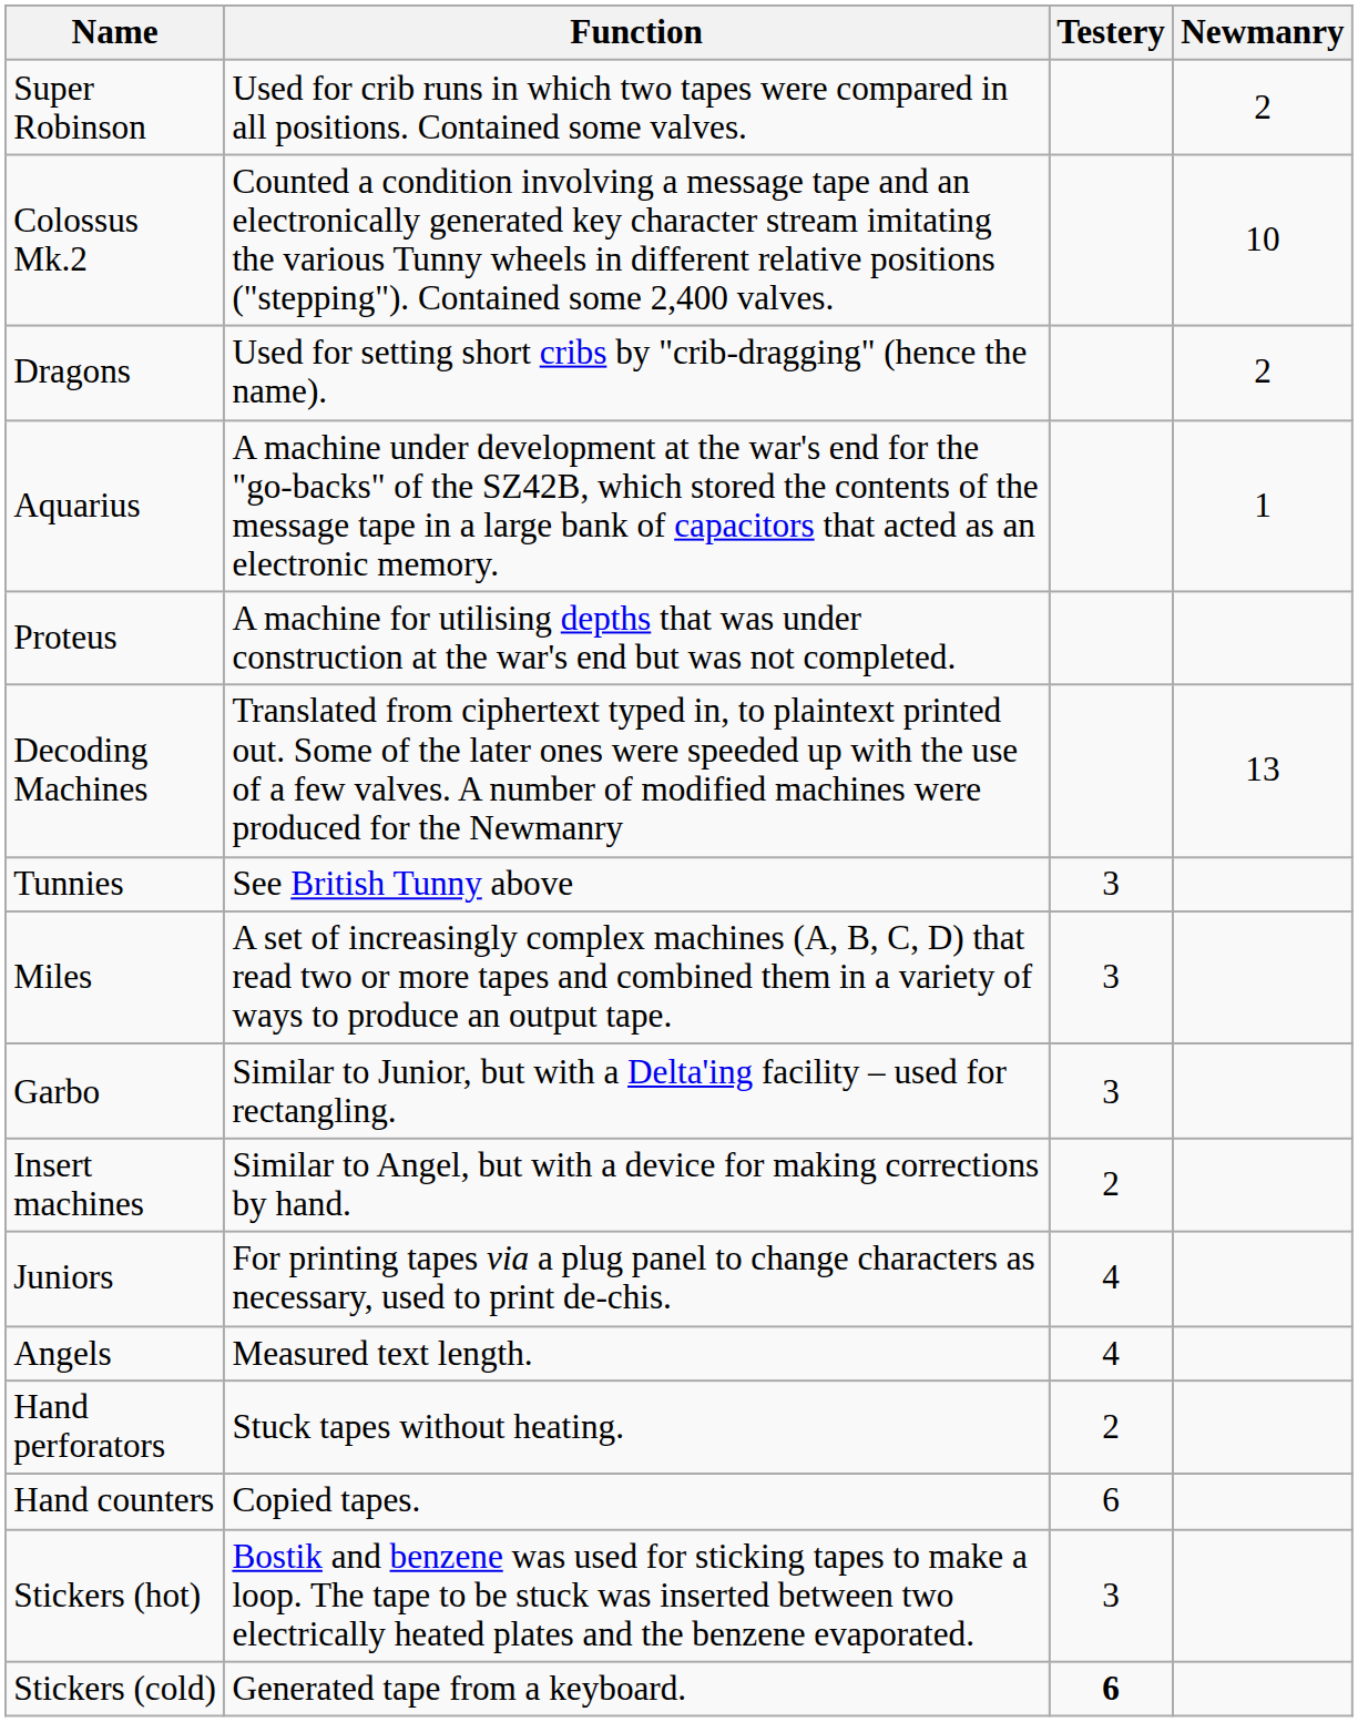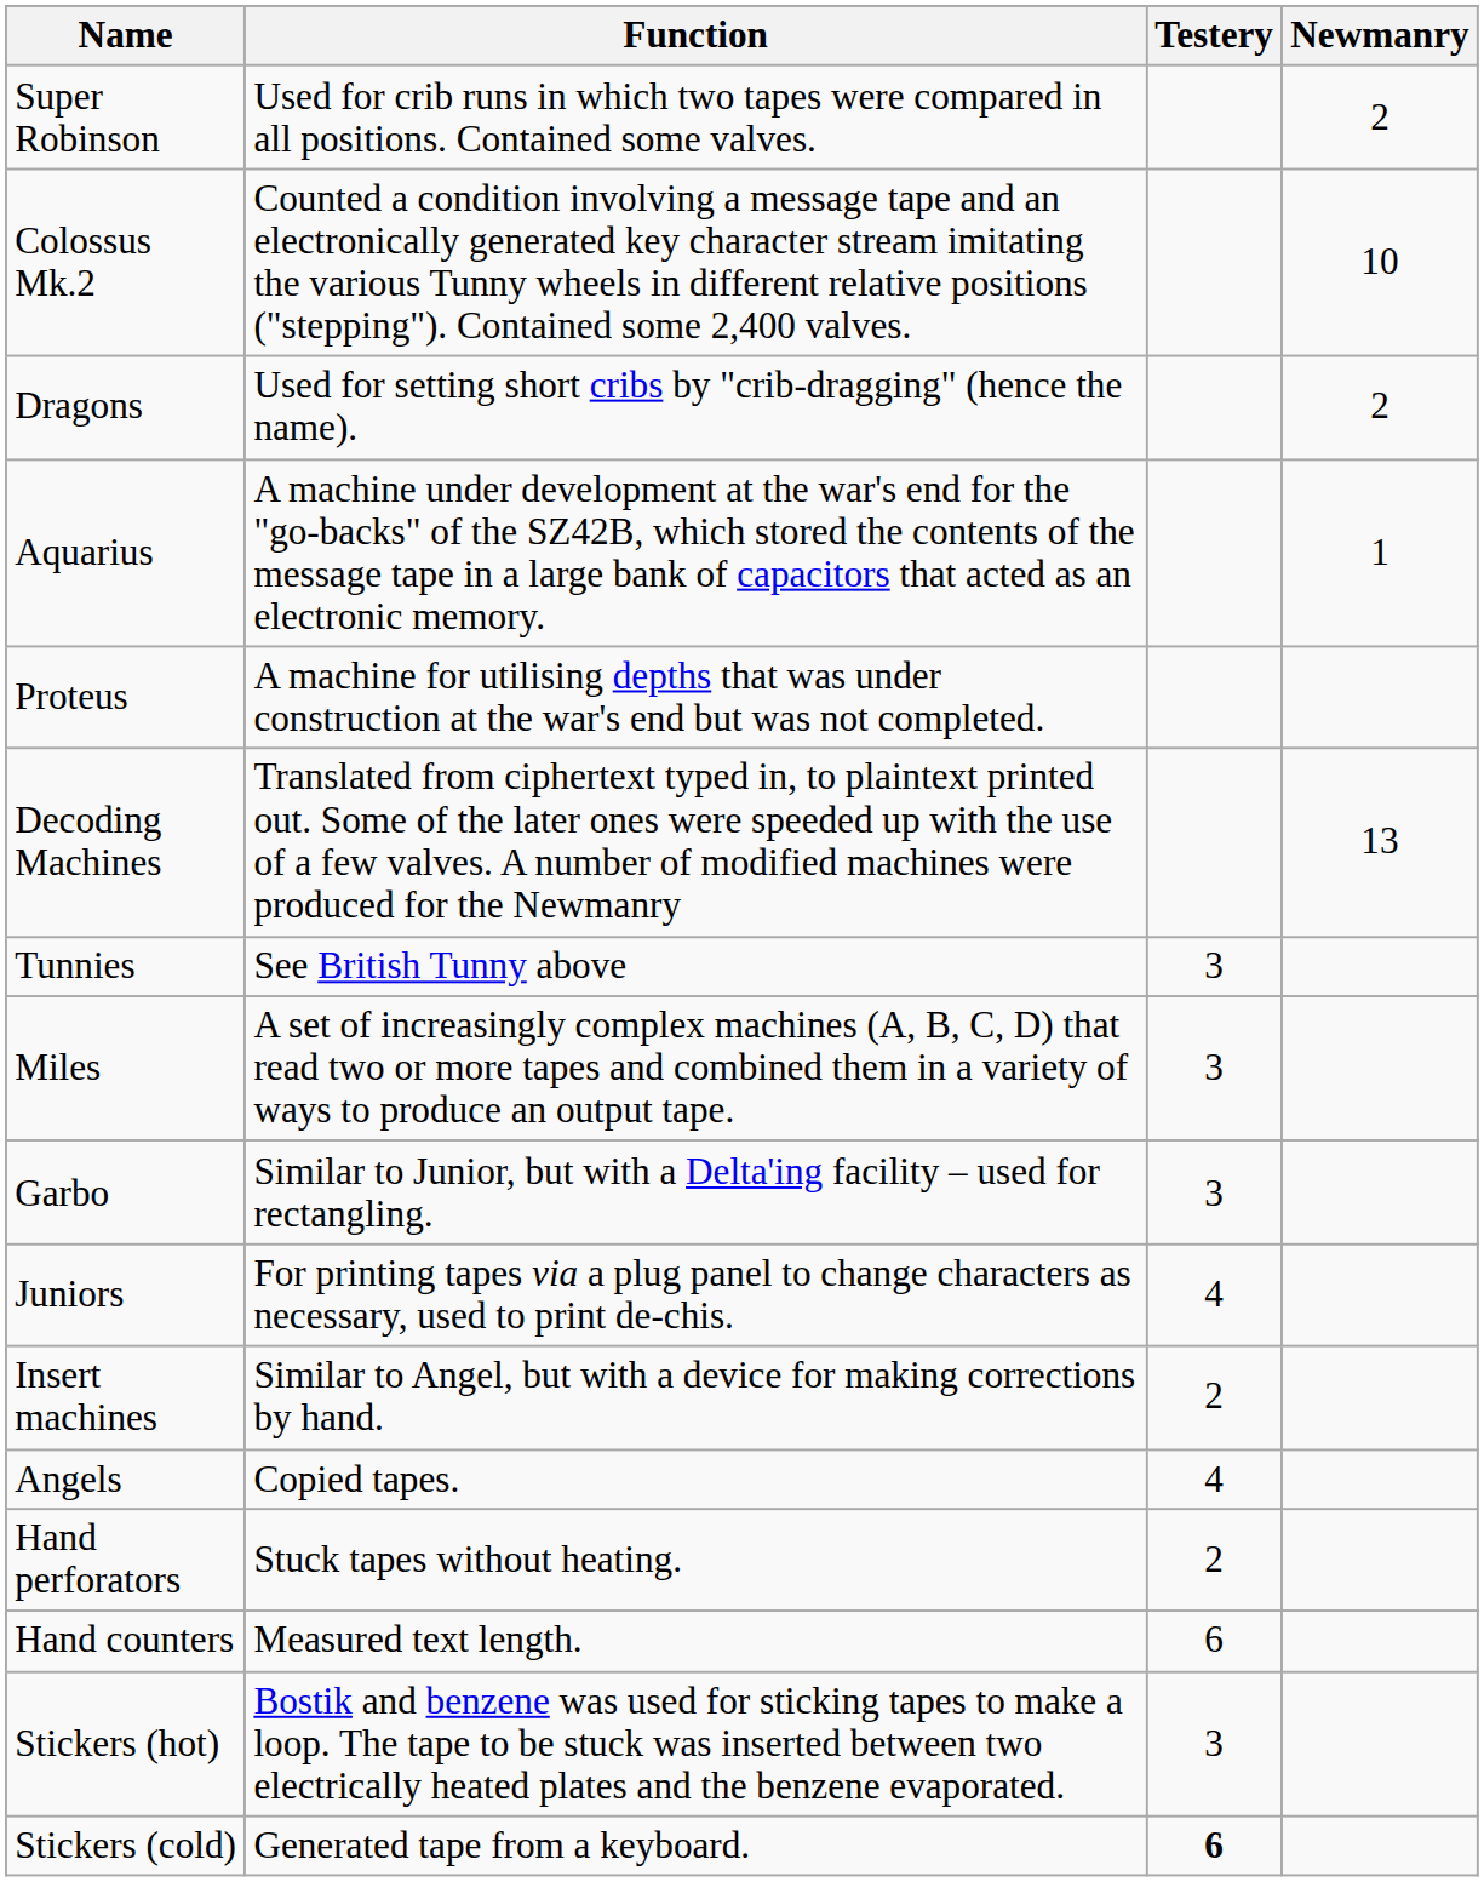rows swapped: Juniors <-> Insert machines
Angels | Function: Measured text length. -> Copied tapes.
Hand counters | Function: Copied tapes. -> Measured text length.
